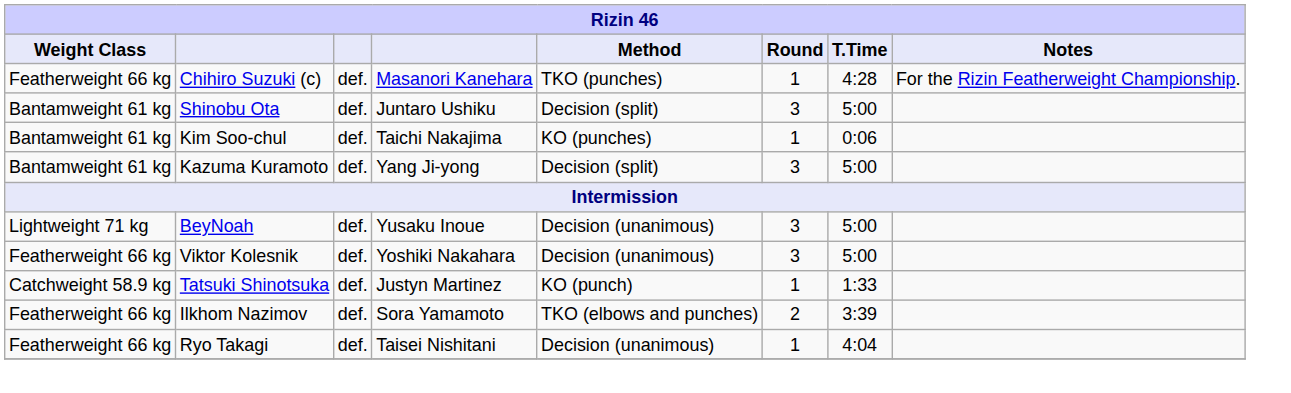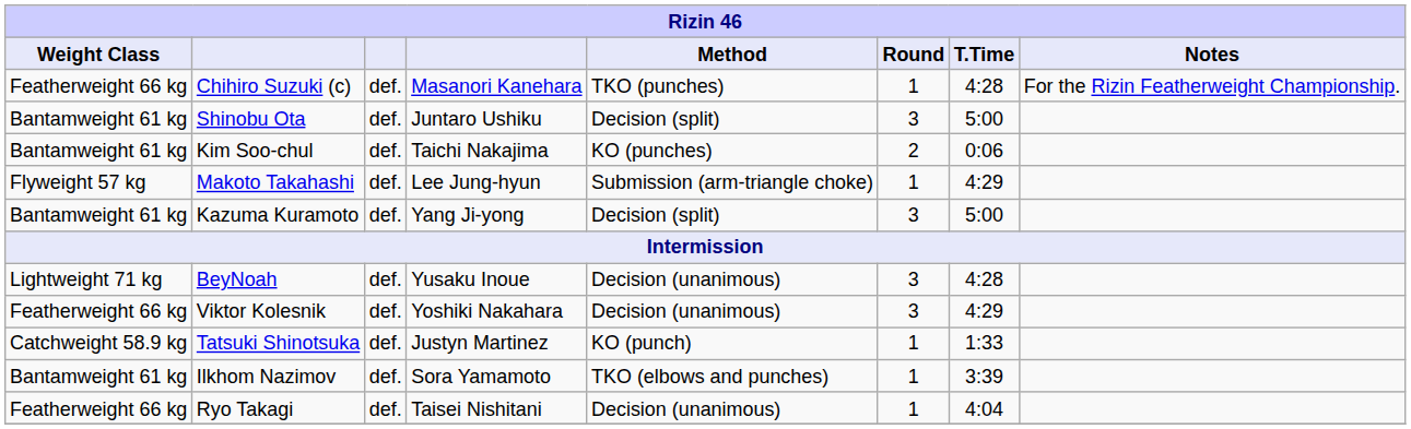Kim Soo-chul | Round: 1 -> 2
+ row: Flyweight 57 kg | Makoto Takahashi | def. | Lee Jung-hyun | Submission (arm-triangle choke) | 1 | 4:29
BeyNoah | T.Time: 5:00 -> 4:28
Viktor Kolesnik | T.Time: 5:00 -> 4:29
Ilkhom Nazimov | Weight Class: Featherweight 66 kg -> Bantamweight 61 kg
Ilkhom Nazimov | Round: 2 -> 1
